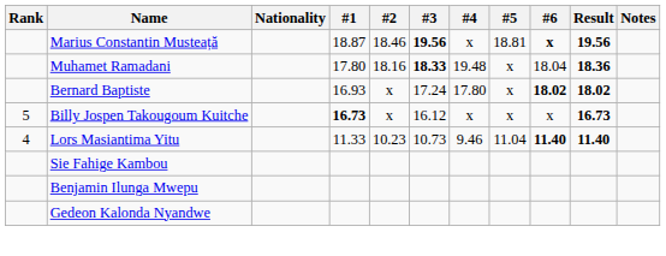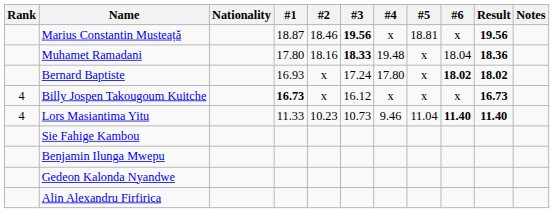Marius Constantin Musteață | #6: bold -> normal
Billy Jospen Takougoum Kuitche | Rank: 5 -> 4
+ row: Alin Alexandru Firfirica
